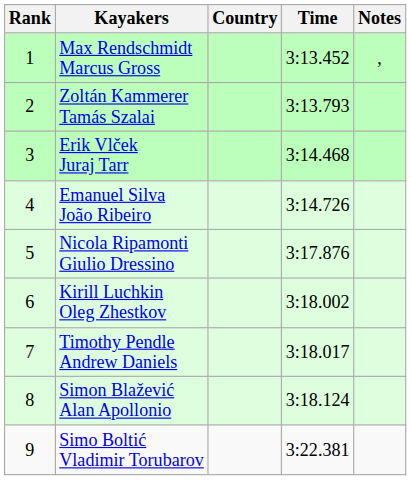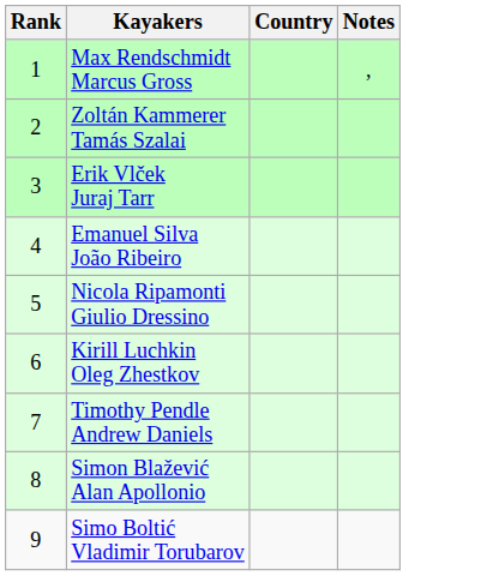- column: Time | 3:13.452 | 3:13.793 | 3:14.468 | 3:14.726 | 3:17.876 | 3:18.002 | 3:18.017 | 3:18.124 | 3:22.381
